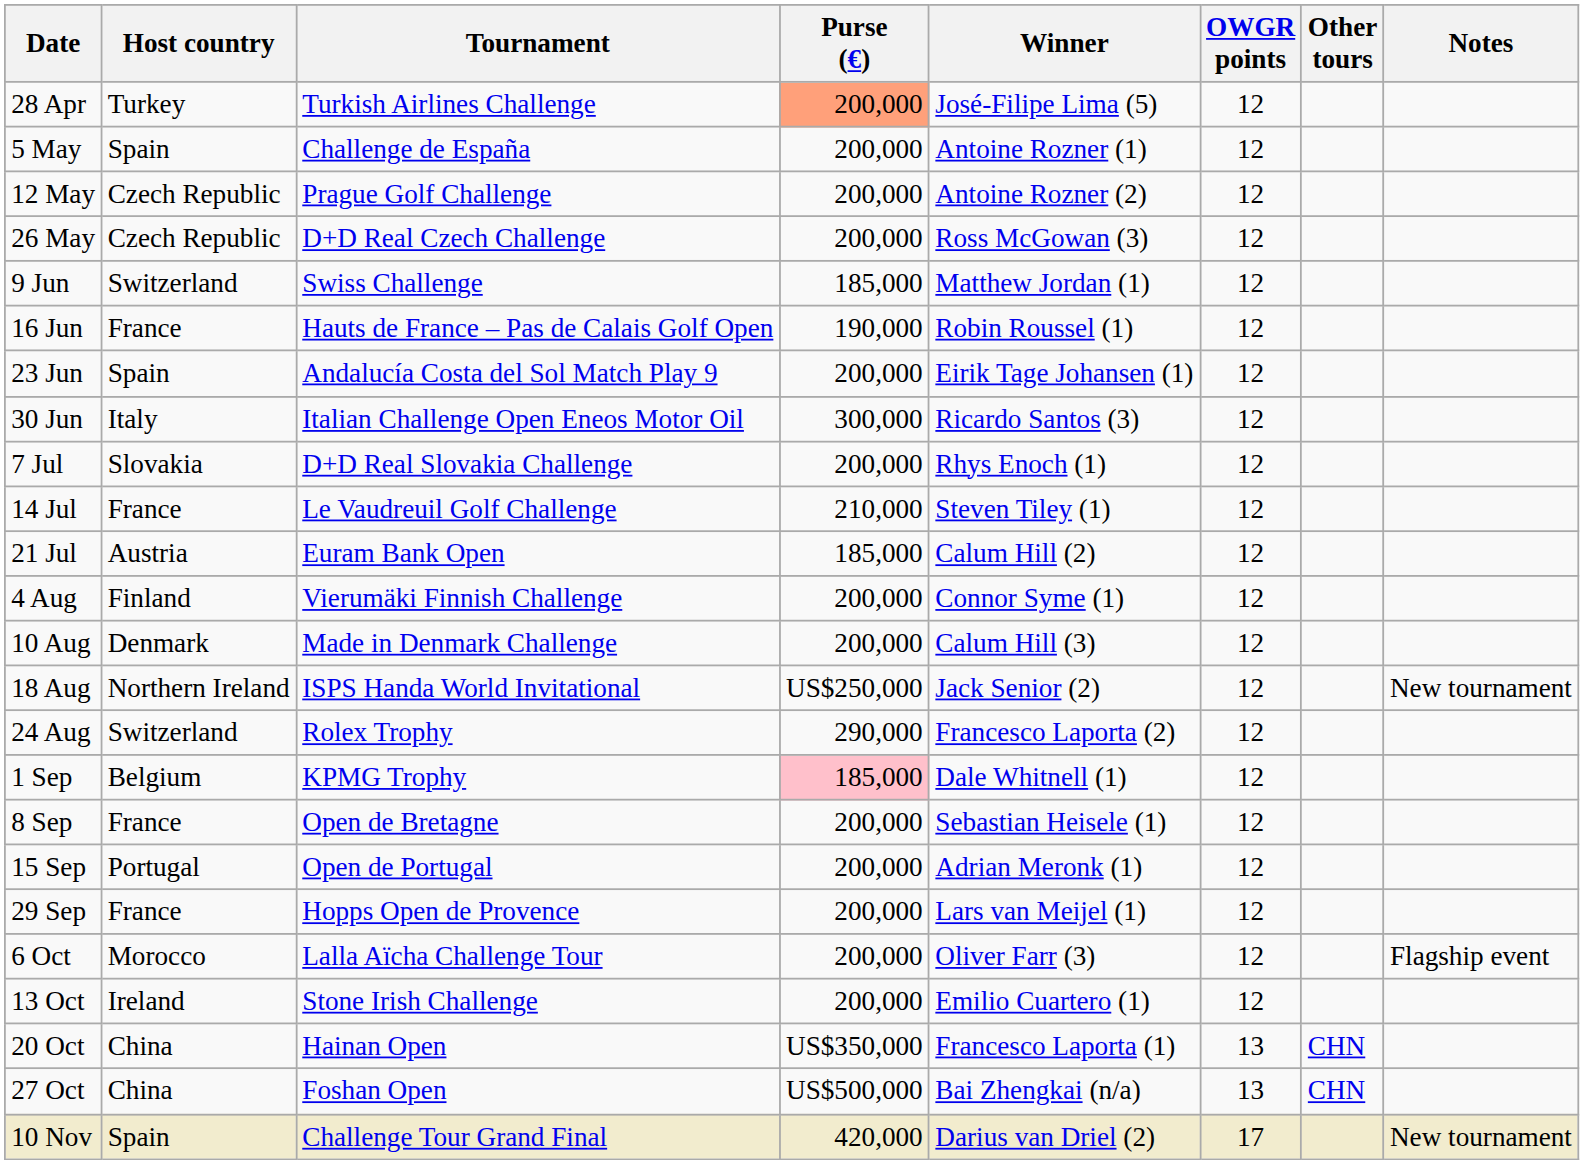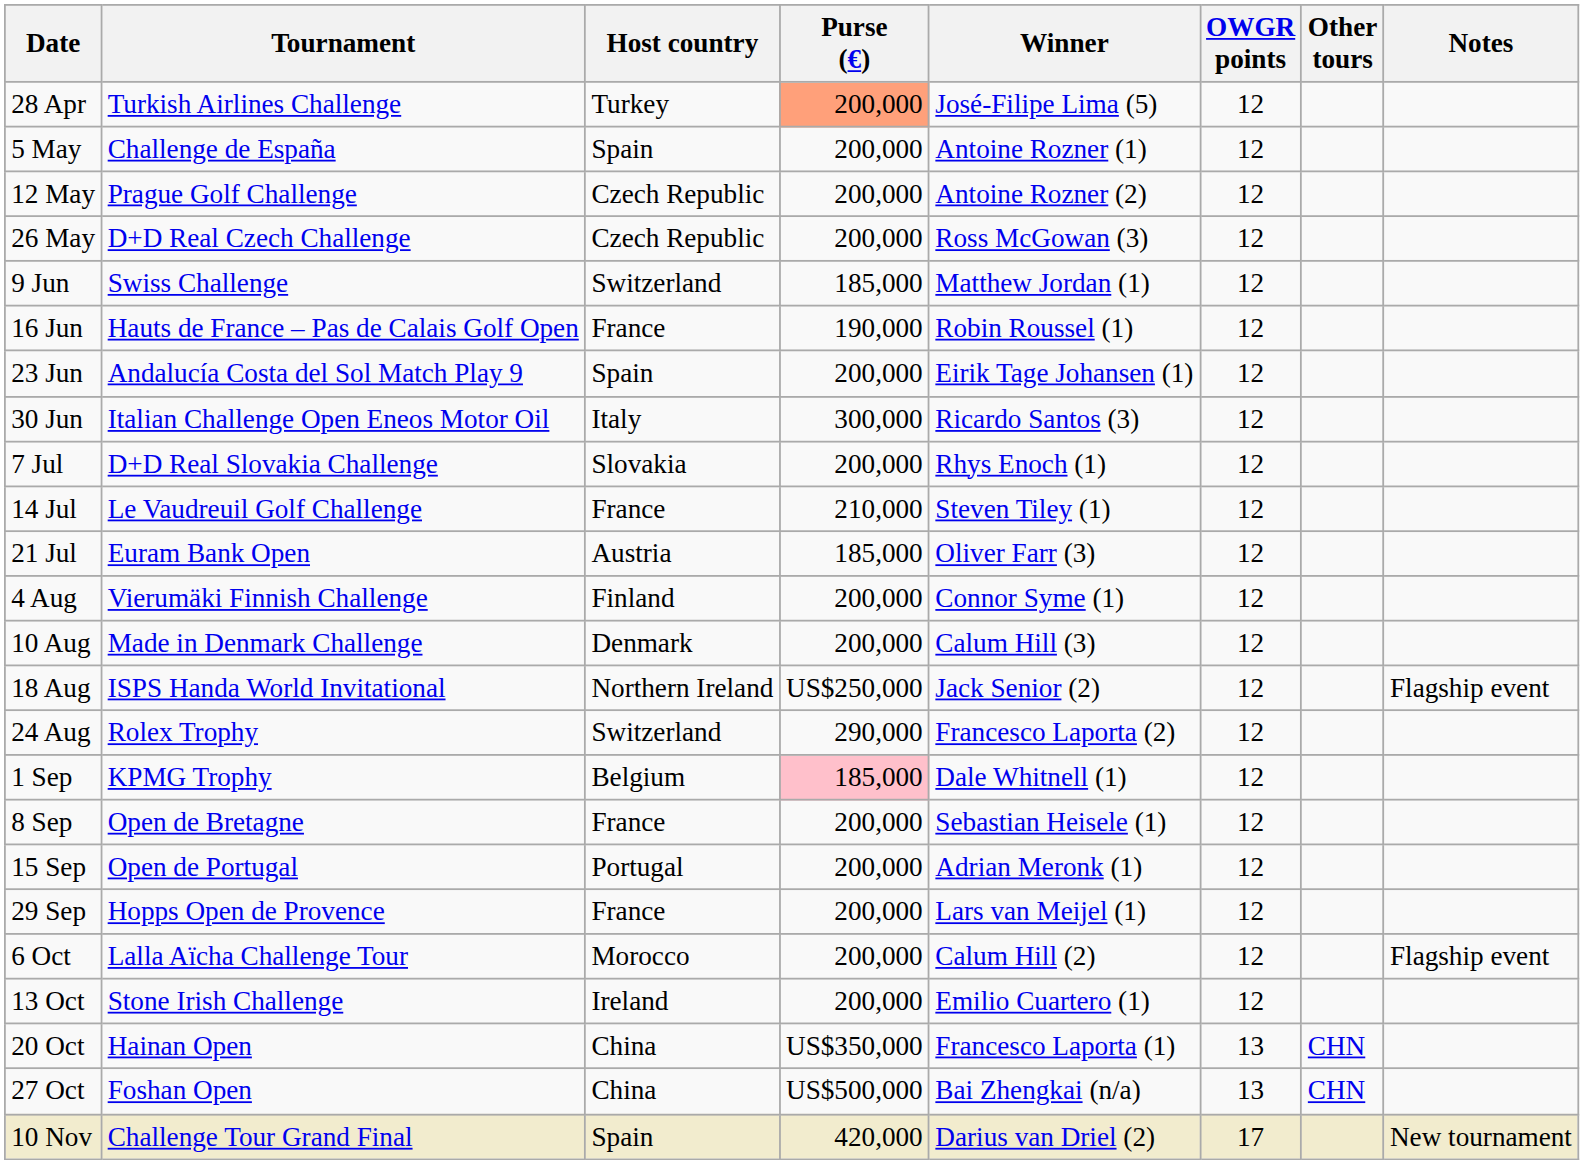columns swapped: Tournament <-> Host country
21 Jul | Winner: Calum Hill (2) -> Oliver Farr (3)
18 Aug | Notes: New tournament -> Flagship event
6 Oct | Winner: Oliver Farr (3) -> Calum Hill (2)
